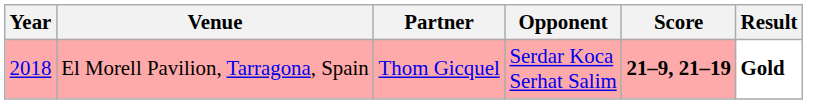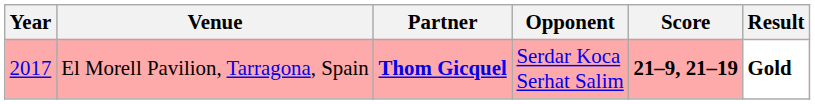El Morell Pavilion, Tarragona, Spain | Year: 2018 -> 2017
El Morell Pavilion, Tarragona, Spain | Partner: normal -> bold
